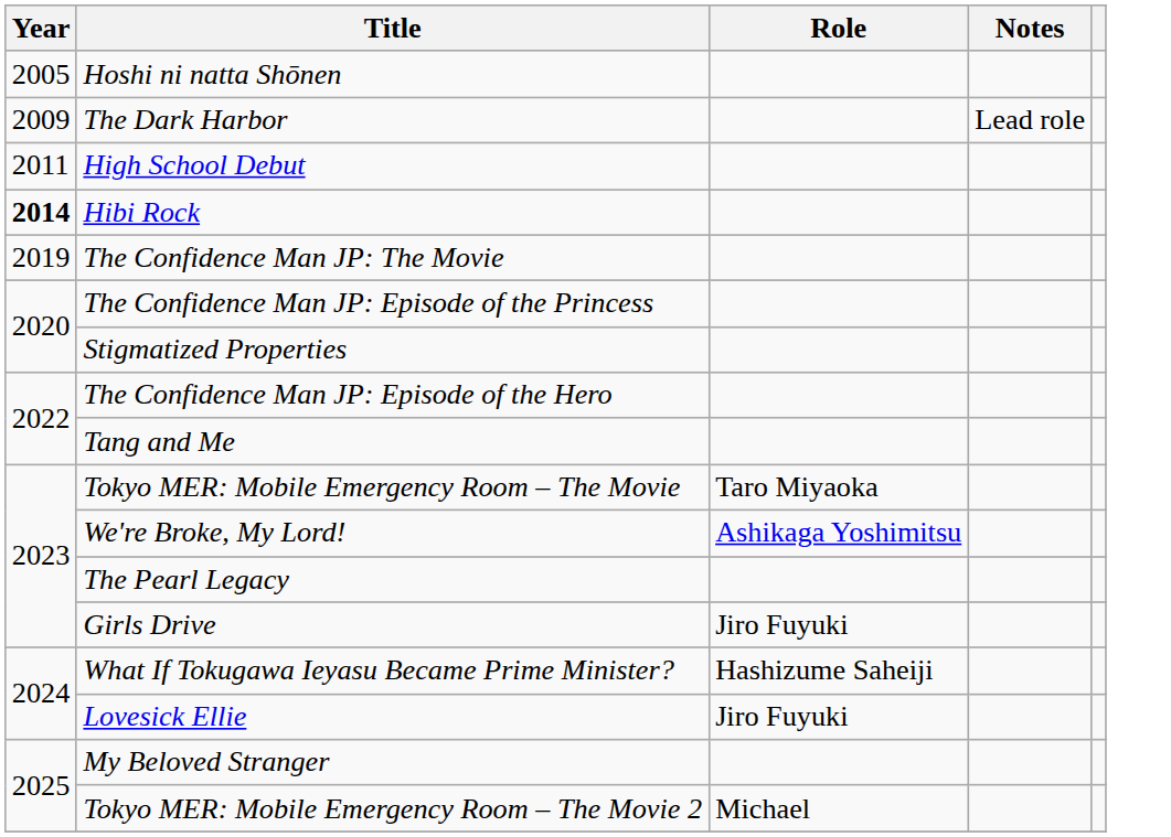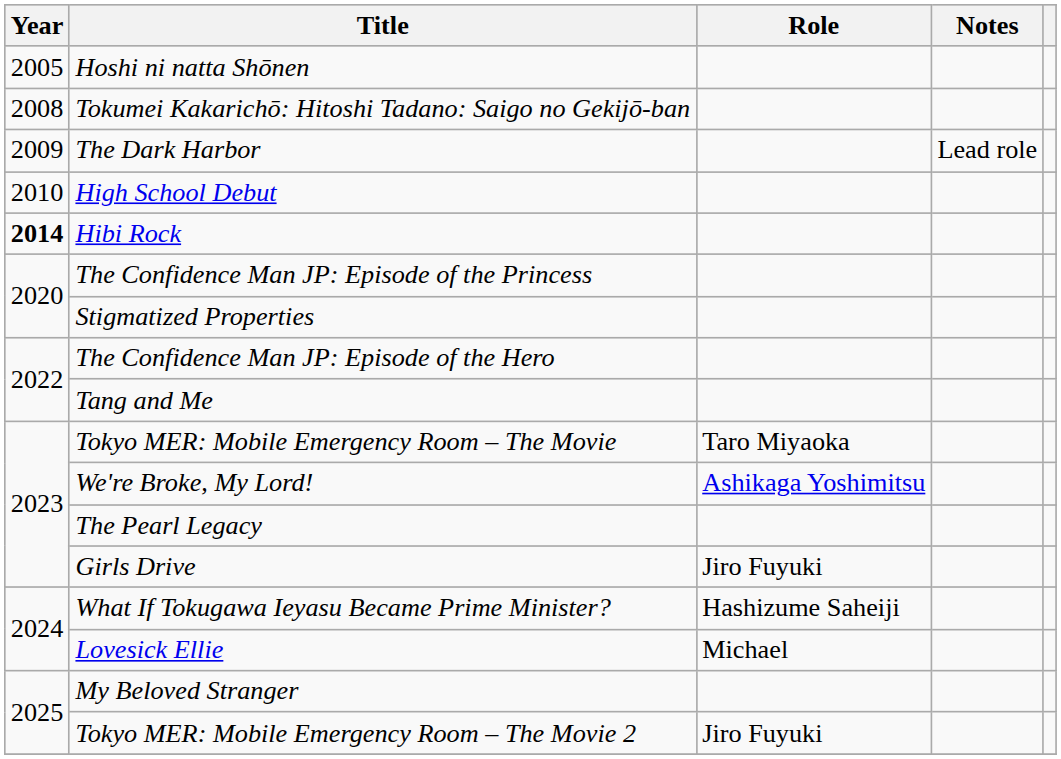+ row: 2008 | Tokumei Kakarichō: Hitoshi Tadano: Saigo no Gekijō-ban
High School Debut | Year: 2011 -> 2010
- row: 2019 | The Confidence Man JP: The Movie
Lovesick Ellie | Role: Jiro Fuyuki -> Michael
Tokyo MER: Mobile Emergency Room – The Movie 2 | Role: Michael -> Jiro Fuyuki
